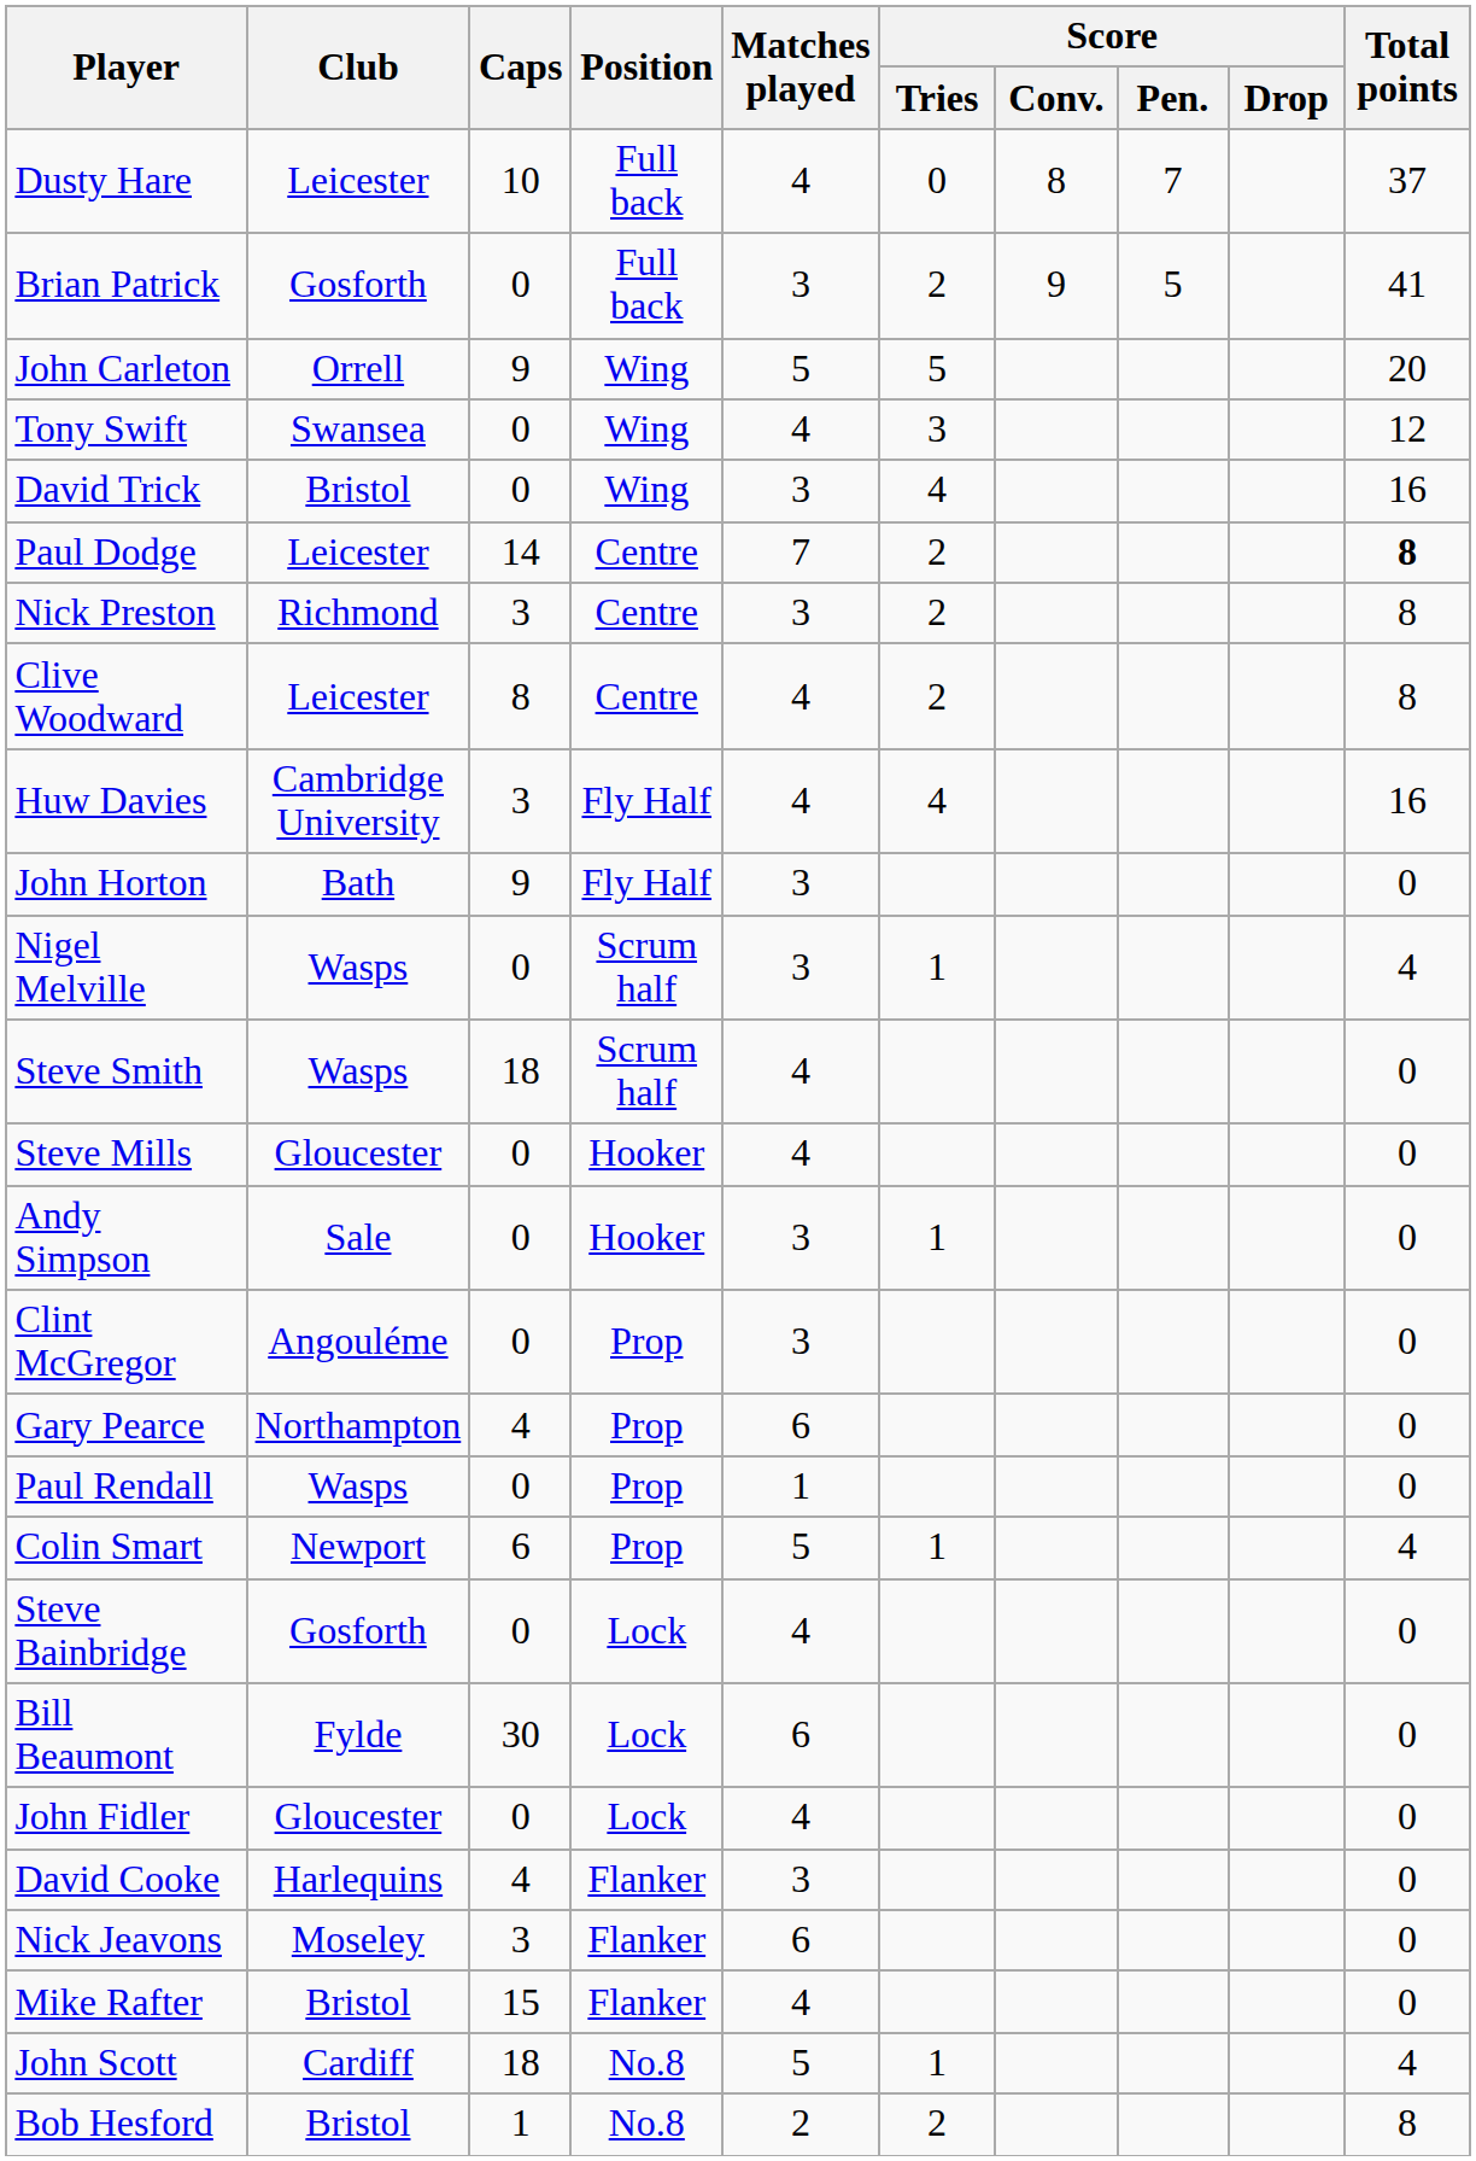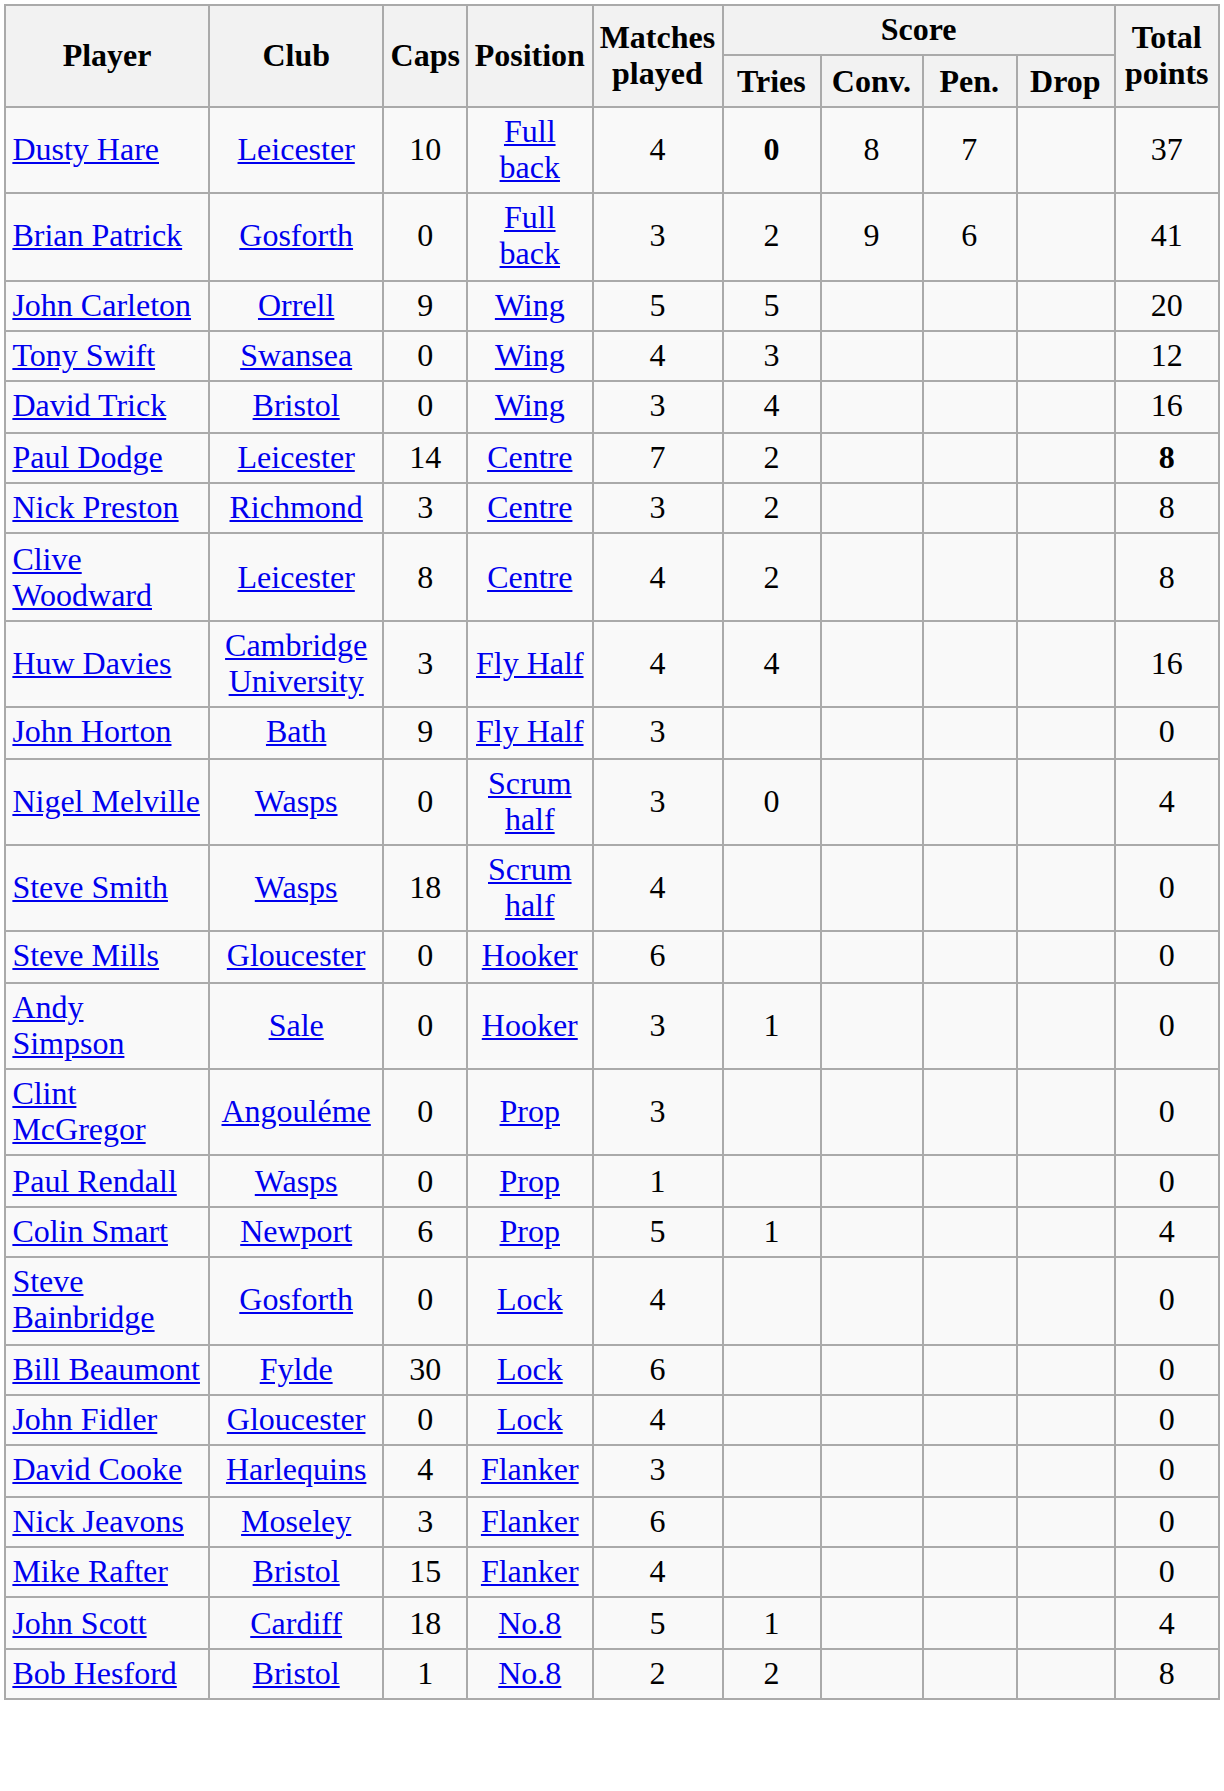Dusty Hare | Score / Tries: normal -> bold
Brian Patrick | Score / Pen.: 5 -> 6
Nigel Melville | Score / Tries: 1 -> 0
Steve Mills | Matches played: 4 -> 6
- row: Gary Pearce | Northampton | 4 | Prop | 6 | 0
